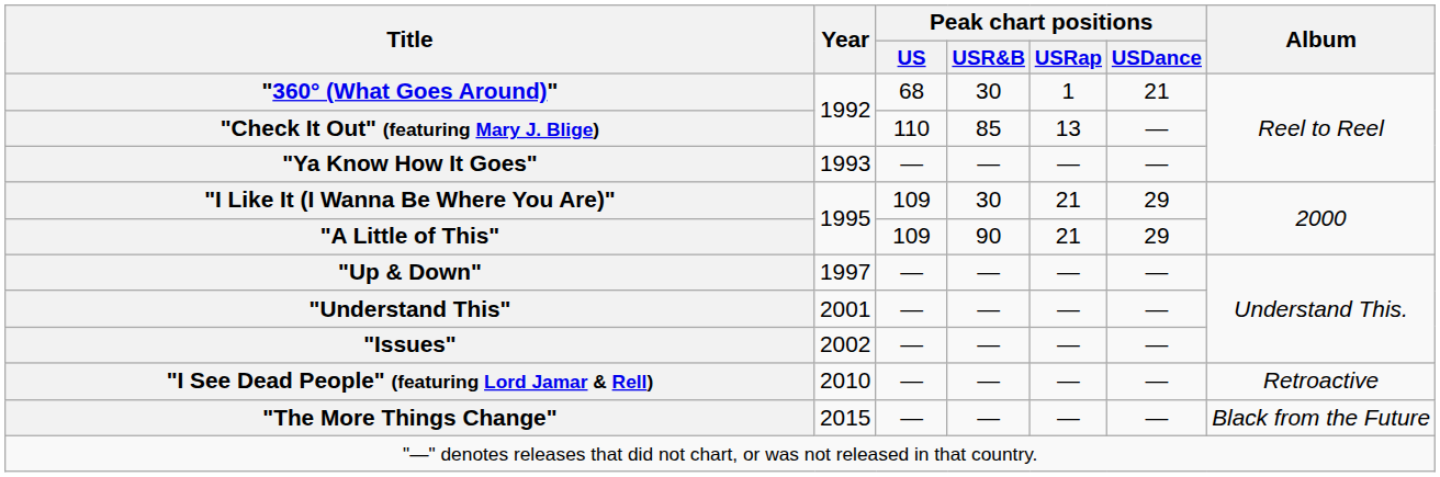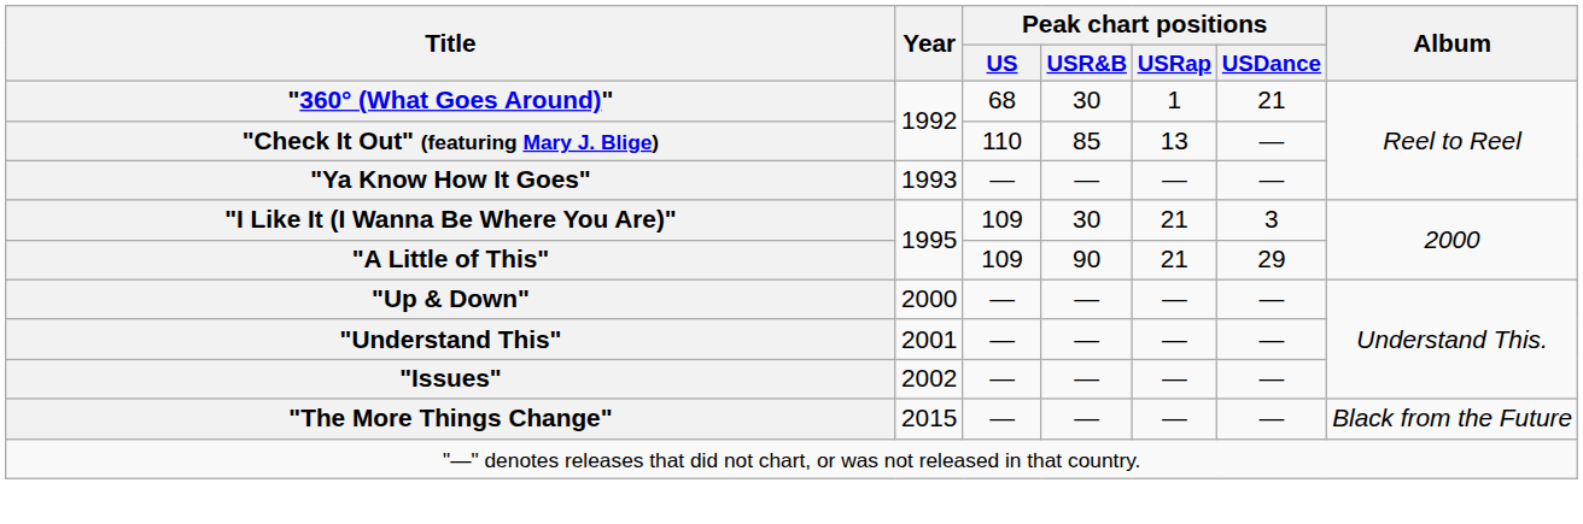"I Like It (I Wanna Be Where You Are)" | Peak chart positions / USDance: 29 -> 3
"Up & Down" | Year: 1997 -> 2000
- row: "I See Dead People" (featuring Lord Jamar & Rell) | 2010 | — | — | — | — | Retroactive
